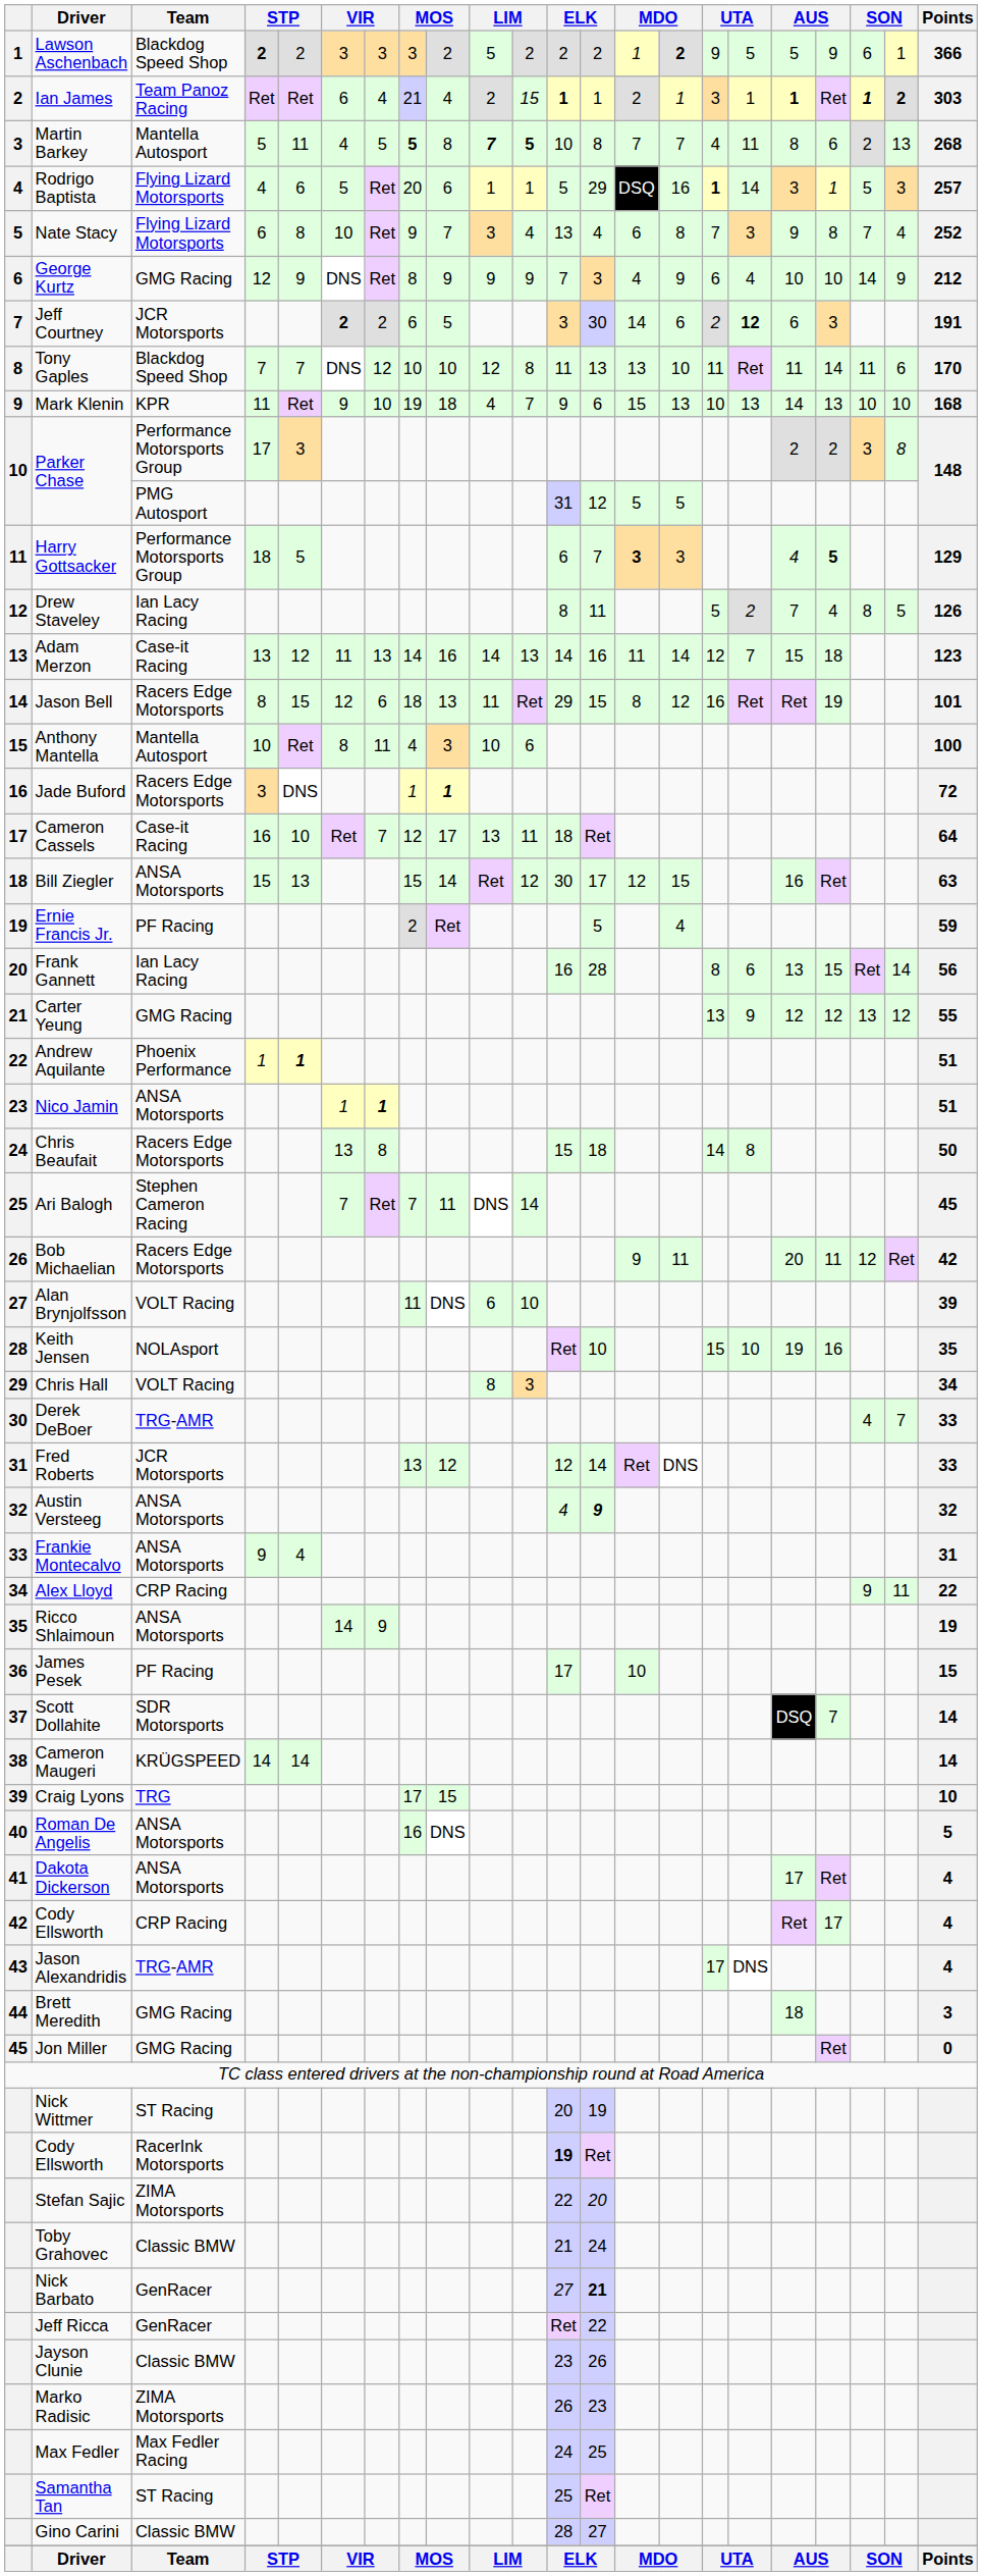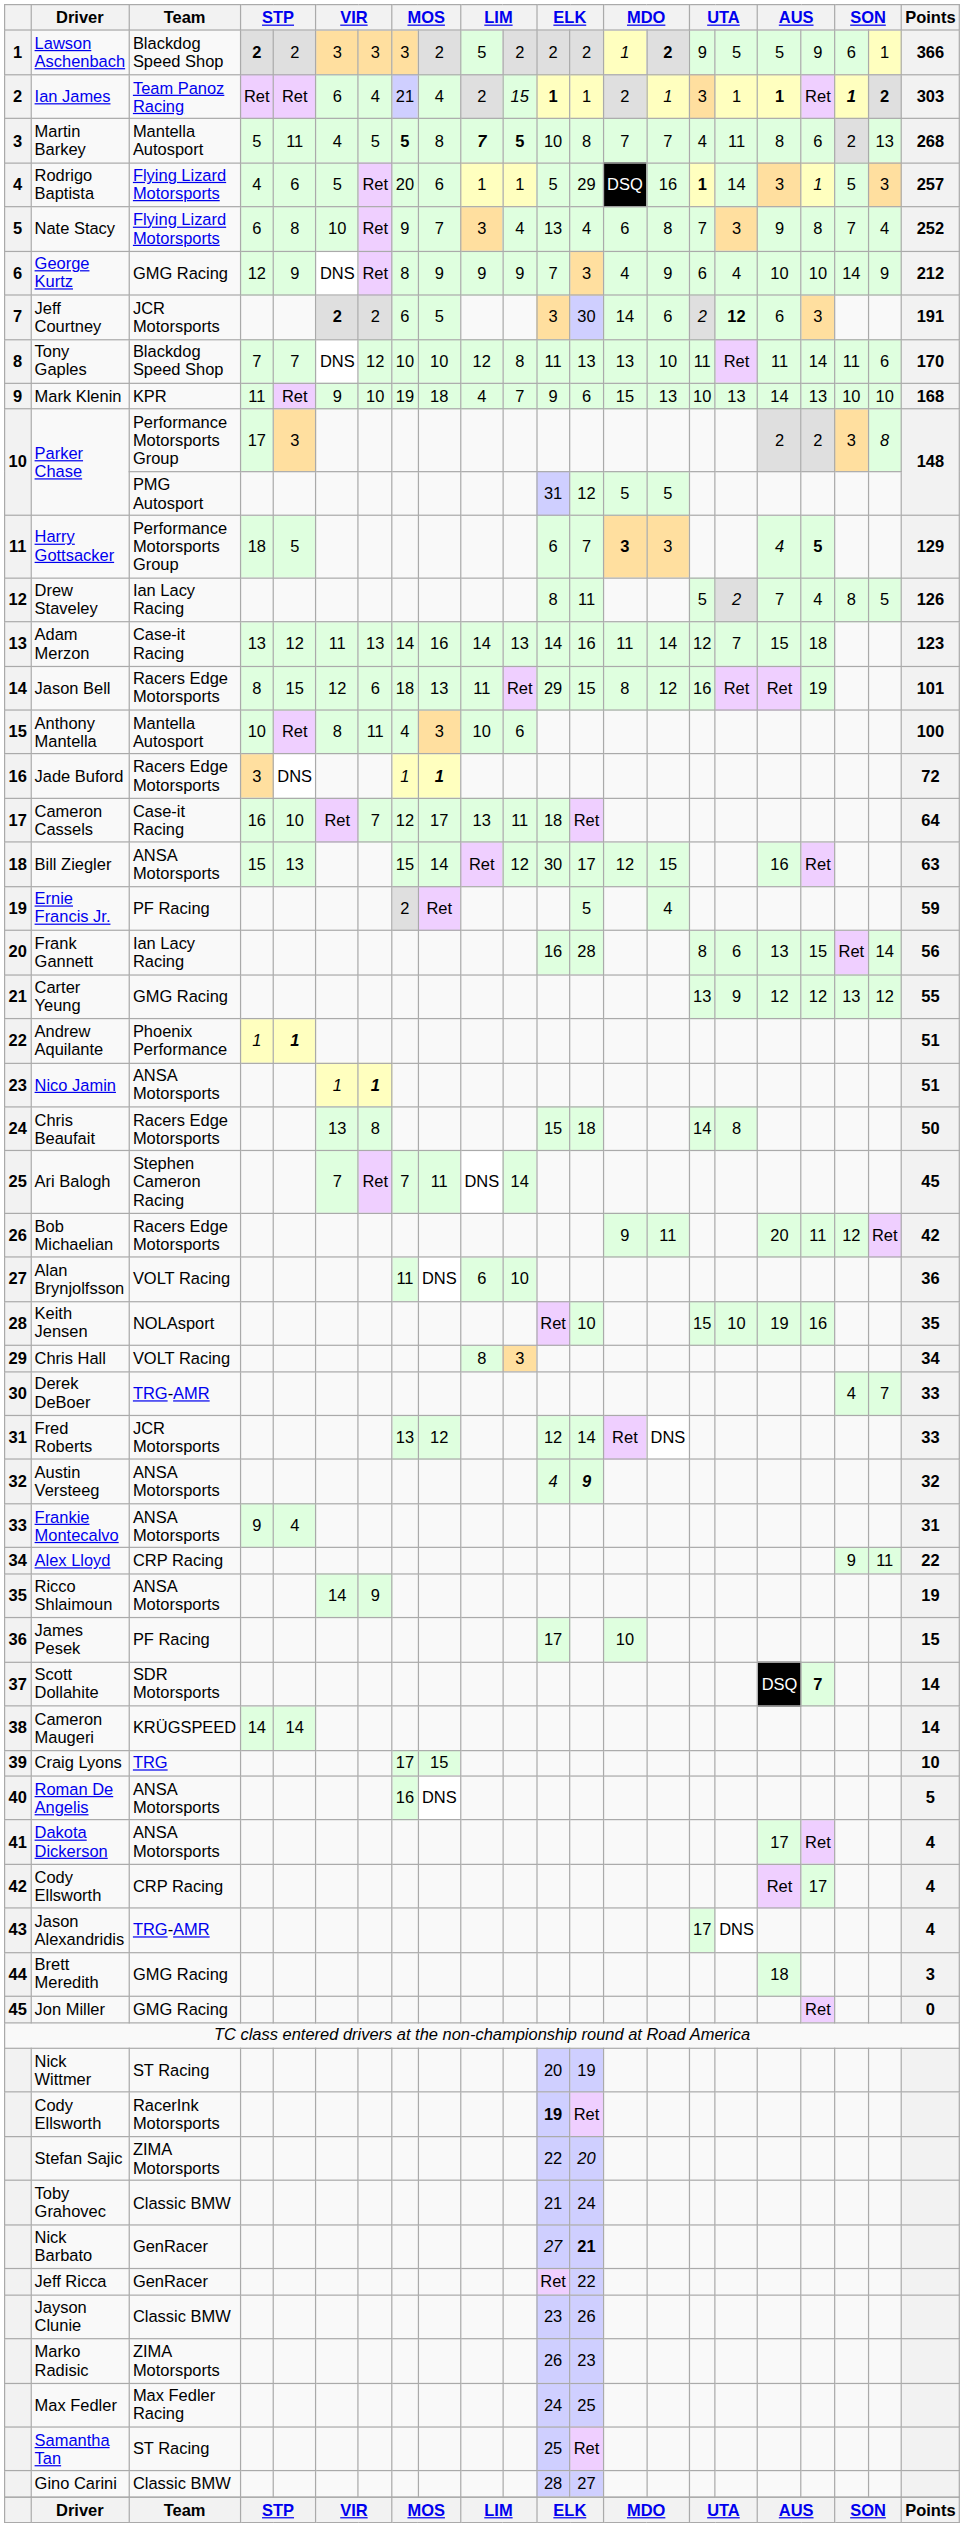Alan Brynjolfsson | Points: 39 -> 36
Scott Dollahite | column 19: normal -> bold
